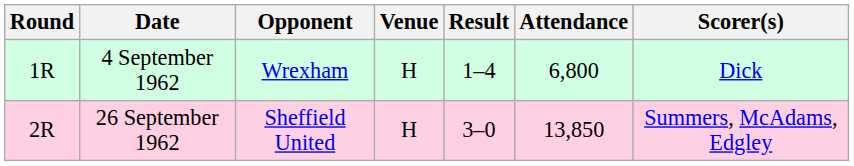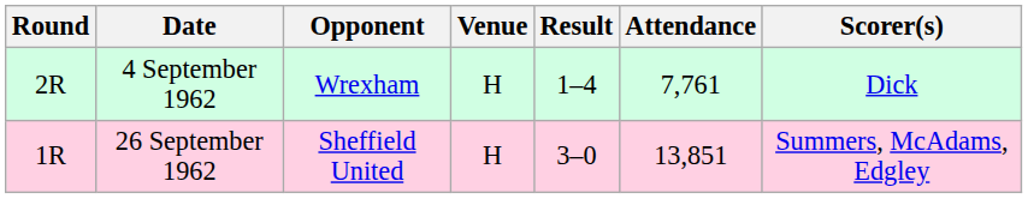4 September 1962 | Round: 1R -> 2R
4 September 1962 | Attendance: 6,800 -> 7,761
26 September 1962 | Round: 2R -> 1R
26 September 1962 | Attendance: 13,850 -> 13,851
